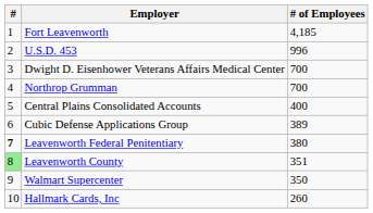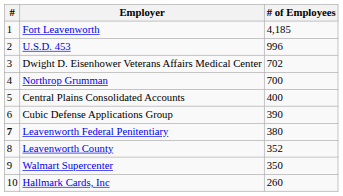Dwight D. Eisenhower Veterans Affairs Medical Center | # of Employees: 700 -> 702
Cubic Defense Applications Group | # of Employees: 389 -> 390
Leavenworth County | #: lightgreen background -> no background
Leavenworth County | # of Employees: 351 -> 352
